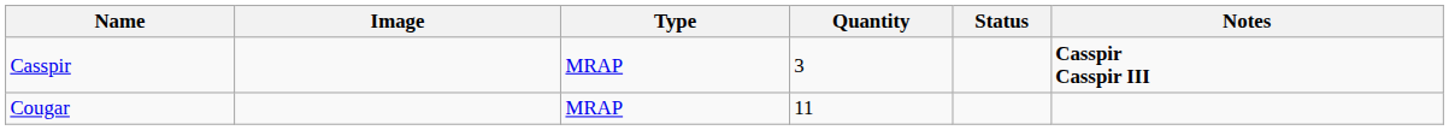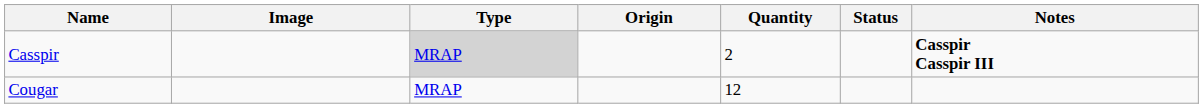+ column: Origin
Casspir | Type: no background -> lightgrey background
Casspir | Quantity: 3 -> 2
Cougar | Quantity: 11 -> 12
